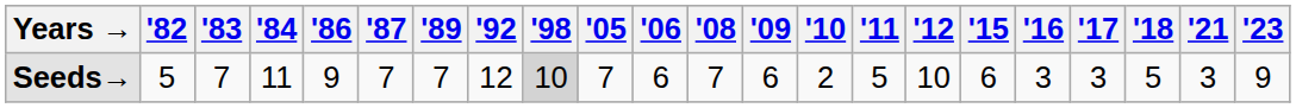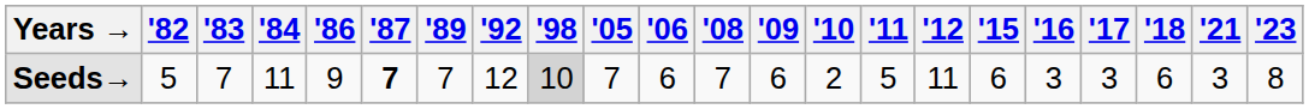Seeds→ | '87: normal -> bold
Seeds→ | '12: 10 -> 11
Seeds→ | '18: 5 -> 6
Seeds→ | '23: 9 -> 8
